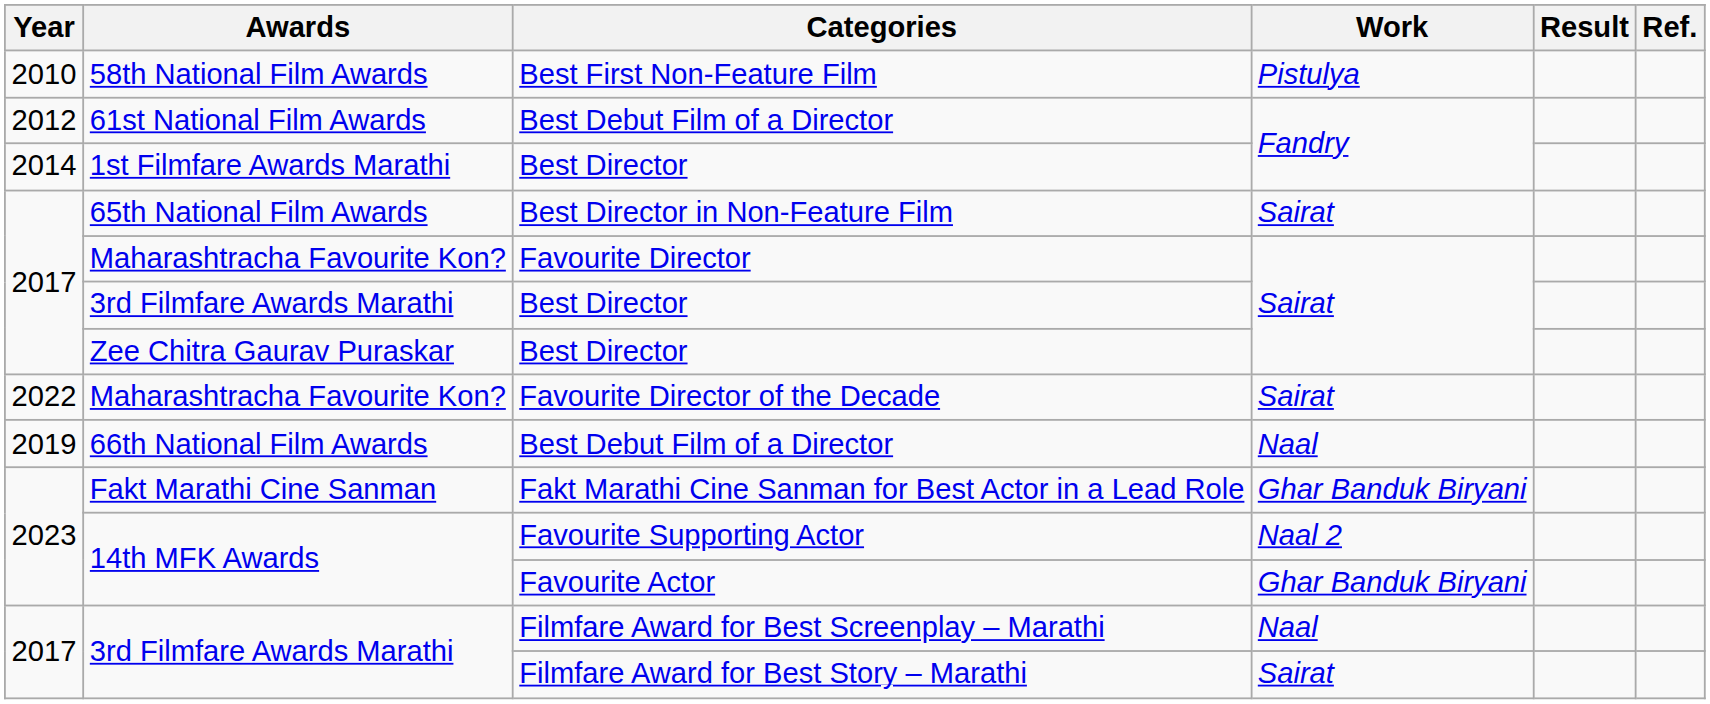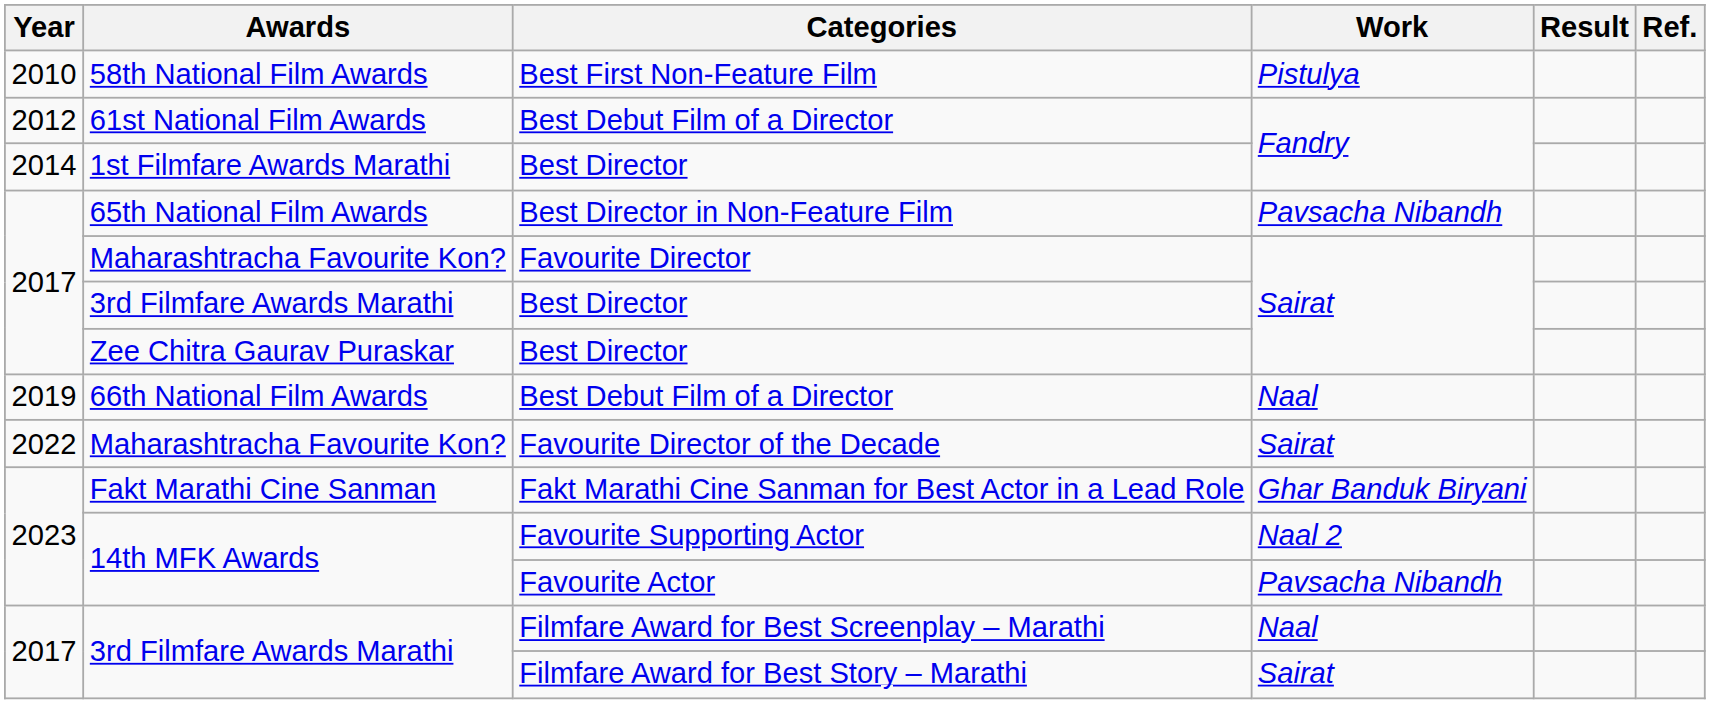Best Director in Non-Feature Film | Work: Sairat -> Pavsacha Nibandh
rows swapped: 66th National Film Awards / Best Debut Film of a Director <-> Favourite Director of the Decade
Favourite Actor | Work: Ghar Banduk Biryani -> Pavsacha Nibandh
